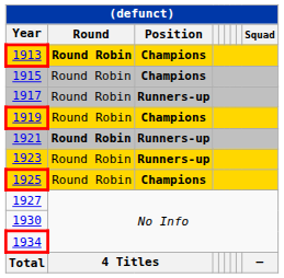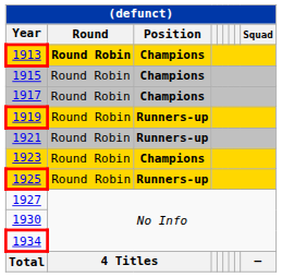1917 | Position: Runners-up -> Champions
1919 | Position: Champions -> Runners-up
1921 | Round: bold -> normal
1923 | Position: Runners-up -> Champions
1925 | Position: Champions -> Runners-up
